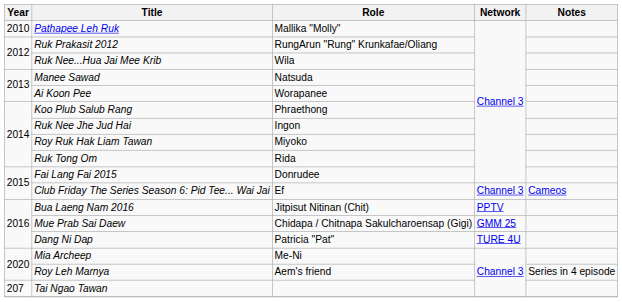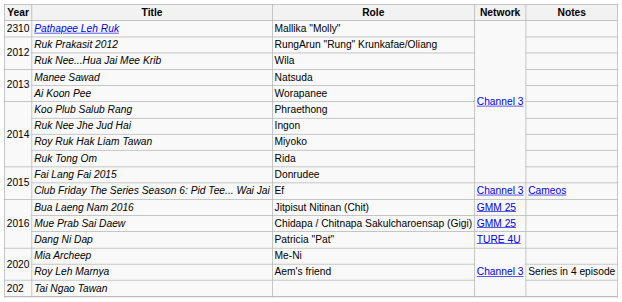Pathapee Leh Ruk | Year: 2010 -> 2310
Bua Laeng Nam 2016 | Network: PPTV -> GMM 25
Tai Ngao Tawan | Year: 207 -> 202
